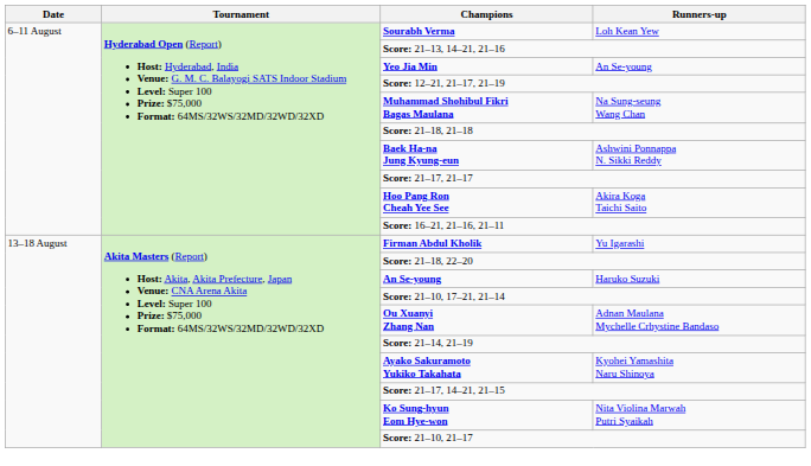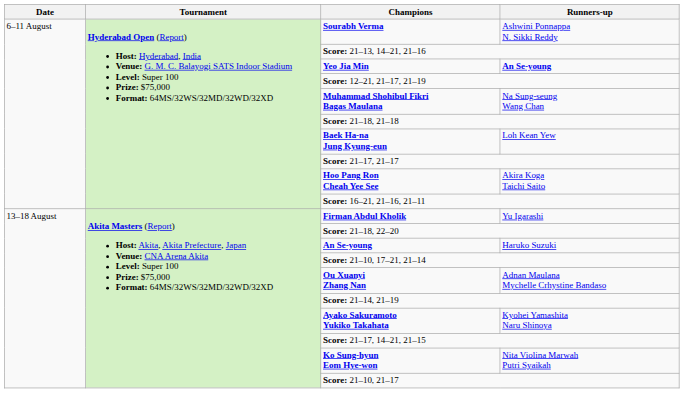Sourabh Verma | Runners-up: Loh Kean Yew -> Ashwini Ponnappa N. Sikki Reddy
Yeo Jia Min | Runners-up: normal -> bold
Baek Ha-na Jung Kyung-eun | Runners-up: Ashwini Ponnappa N. Sikki Reddy -> Loh Kean Yew
